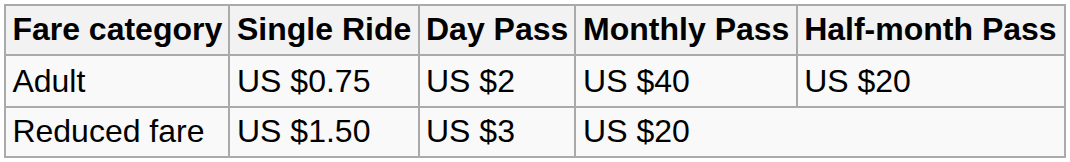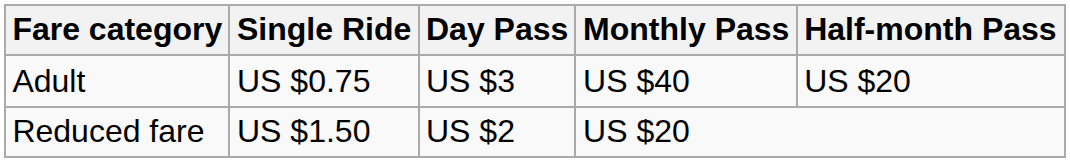Adult | Day Pass: US $2 -> US $3
Reduced fare | Day Pass: US $3 -> US $2
